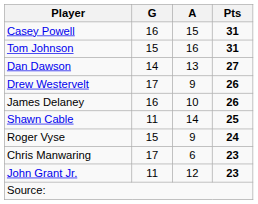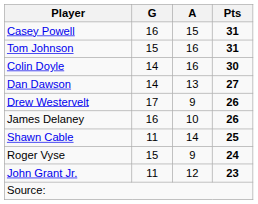+ row: Colin Doyle | 14 | 16 | 30
- row: Chris Manwaring | 17 | 6 | 23
